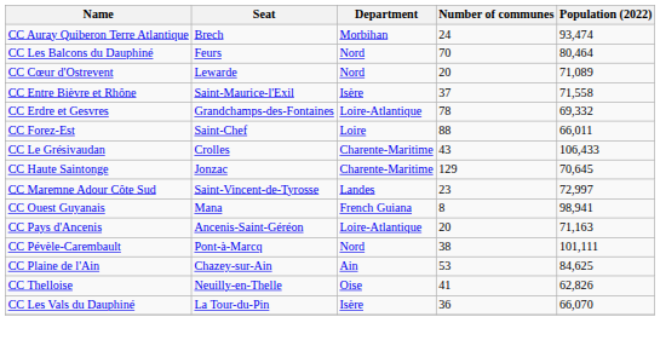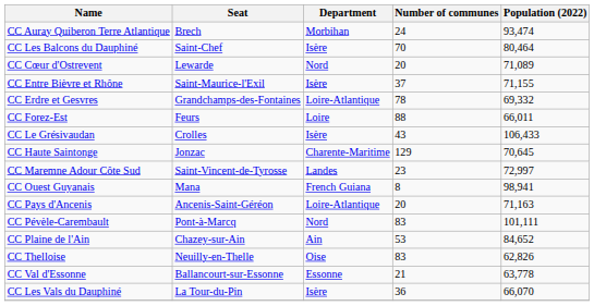CC Les Balcons du Dauphiné | Seat: Feurs -> Saint-Chef
CC Les Balcons du Dauphiné | Department: Nord -> Isère
CC Entre Bièvre et Rhône | Population (2022): 71,558 -> 71,155
CC Forez-Est | Seat: Saint-Chef -> Feurs
CC Le Grésivaudan | Department: Charente-Maritime -> Isère
CC Pévèle-Carembault | Number of communes: 38 -> 83
CC Plaine de l'Ain | Population (2022): 84,625 -> 84,652
CC Thelloise | Number of communes: 41 -> 83
+ row: CC Val d'Essonne | Ballancourt-sur-Essonne | Essonne | 21 | 63,778
